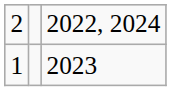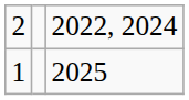1 | column 3: 2023 -> 2025
